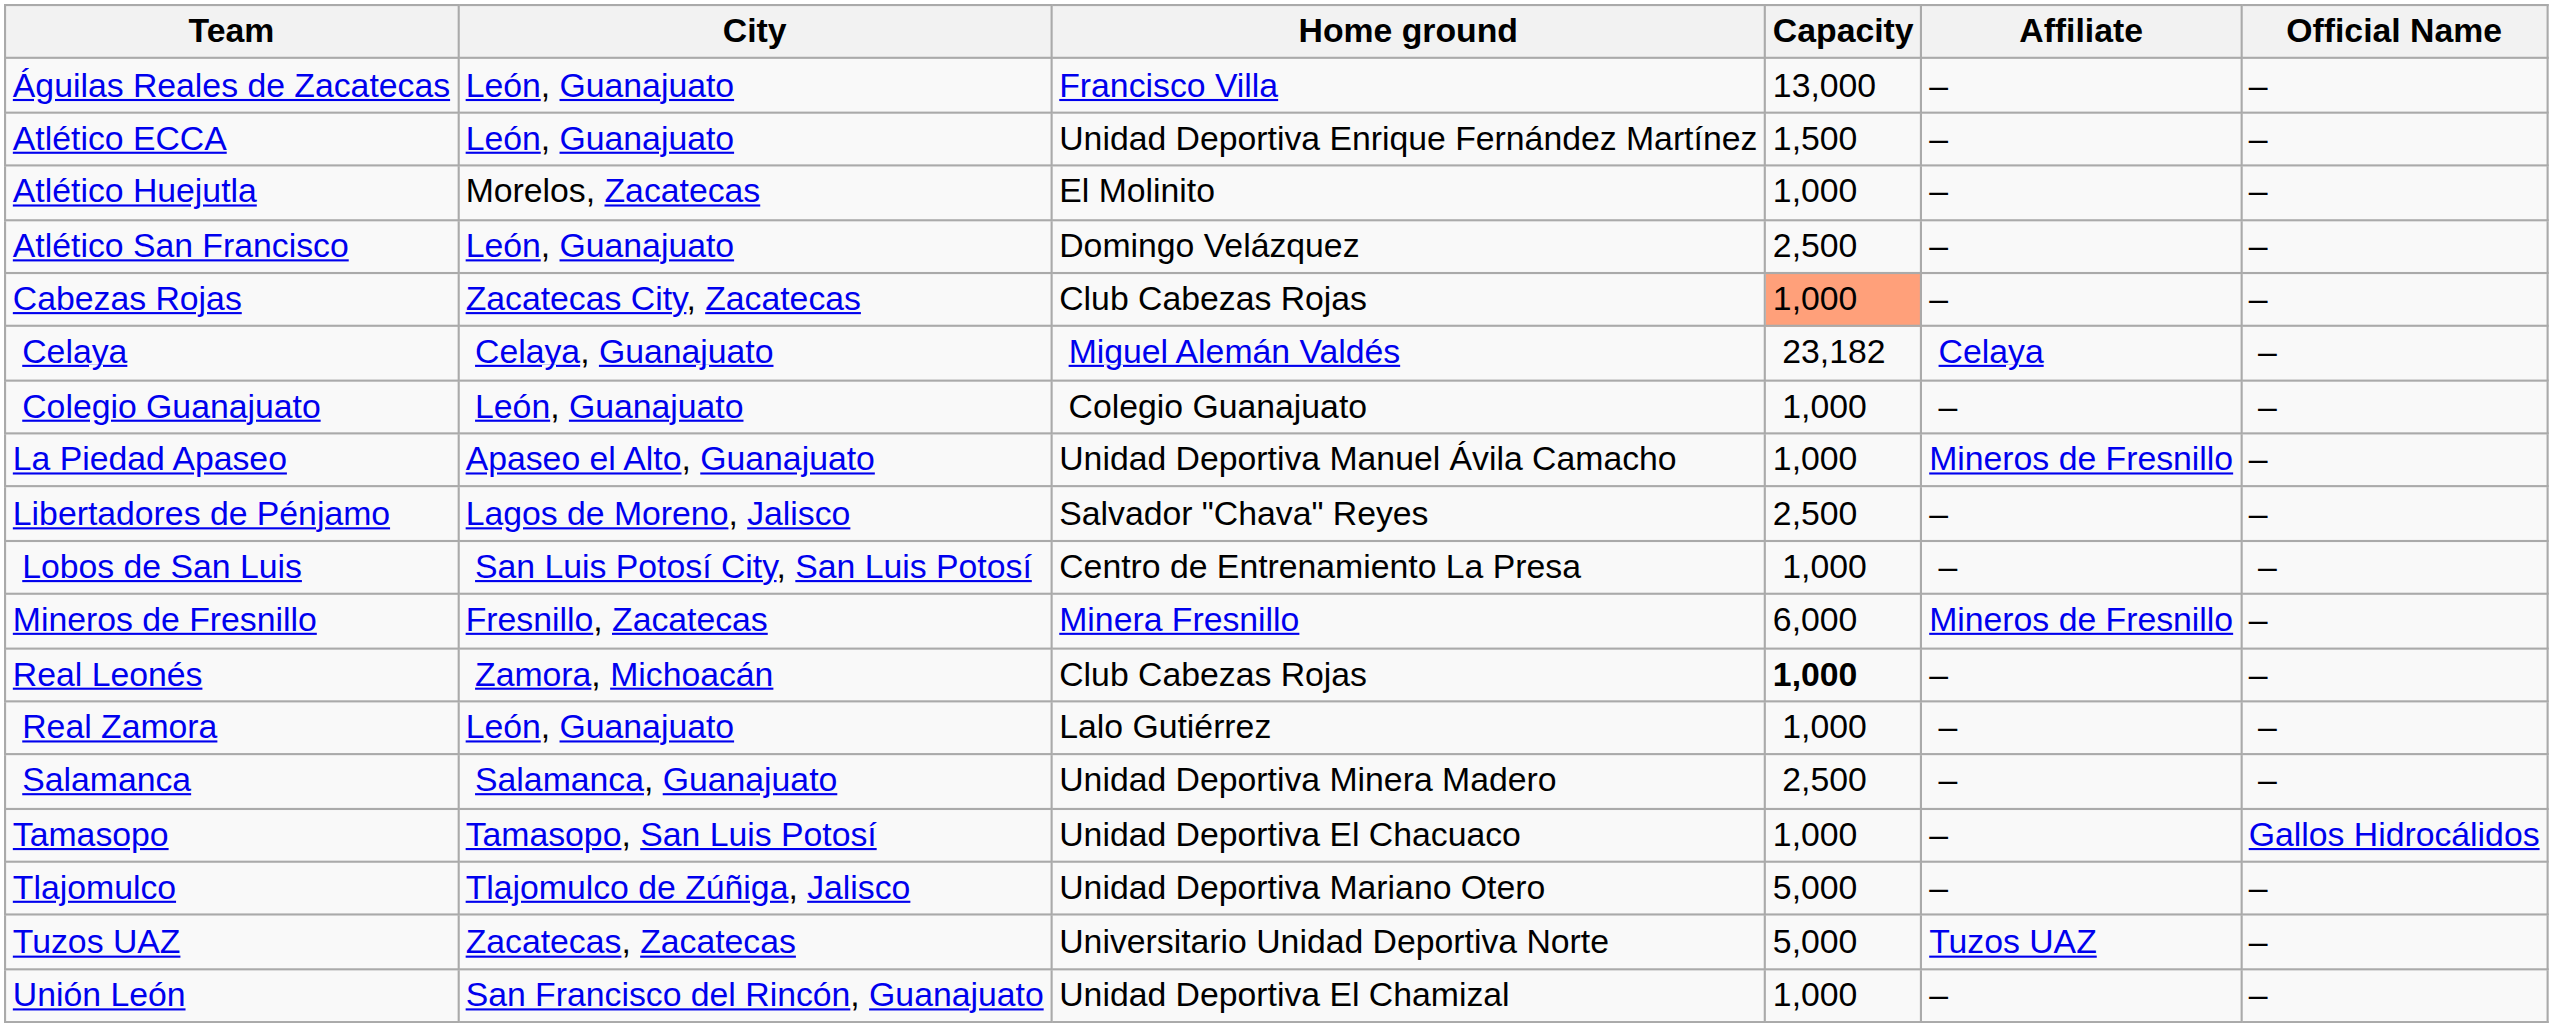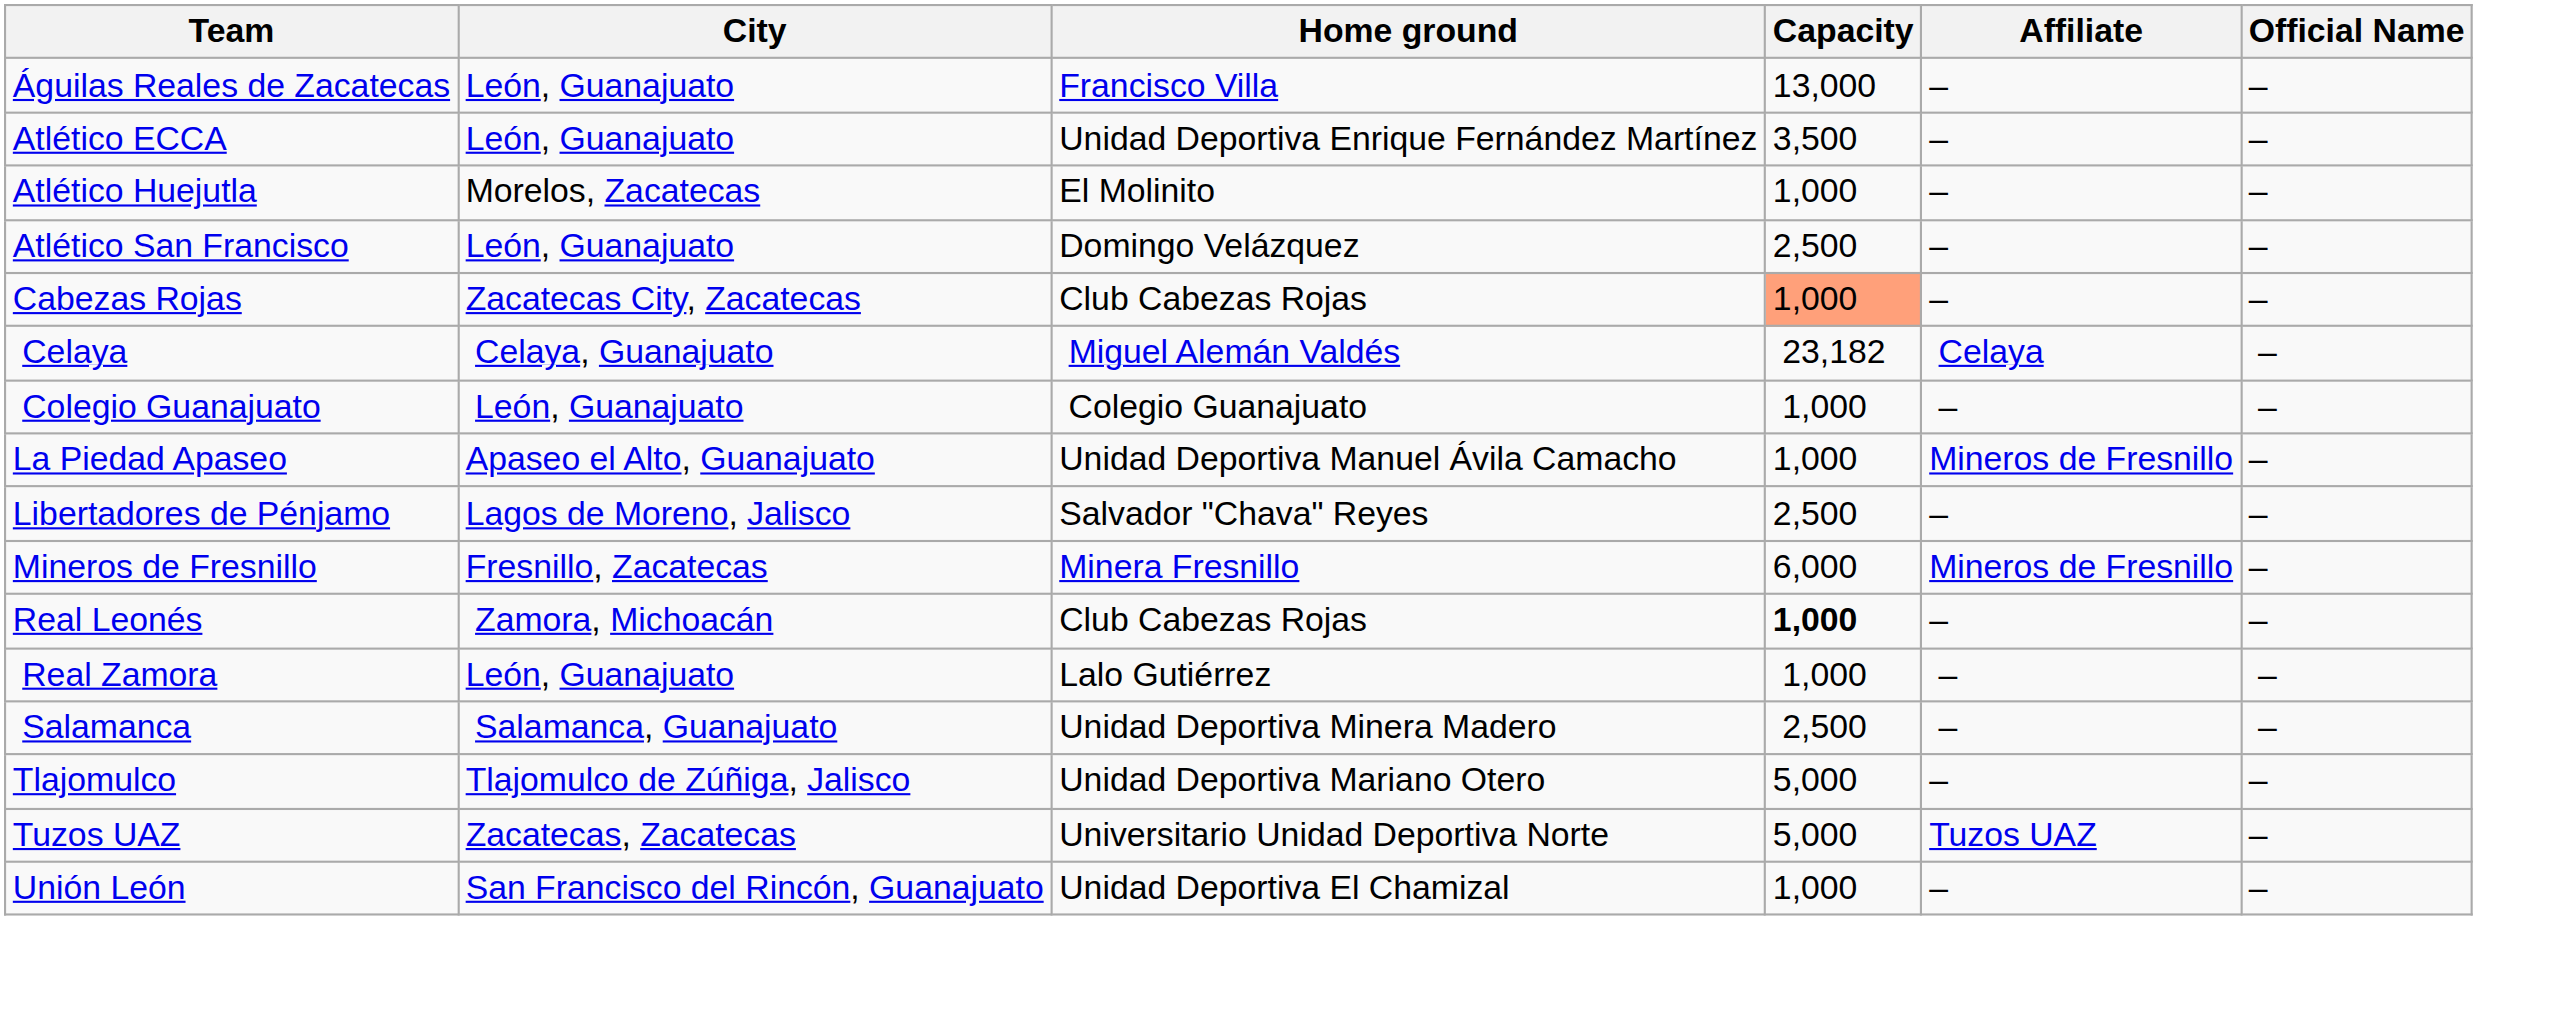Atlético ECCA | Capacity: 1,500 -> 3,500
- row: Lobos de San Luis | San Luis Potosí City, San Luis Potosí | Centro de Entrenamiento La Presa | 1,000 | – | –
- row: Tamasopo | Tamasopo, San Luis Potosí | Unidad Deportiva El Chacuaco | 1,000 | – | Gallos Hidrocálidos
